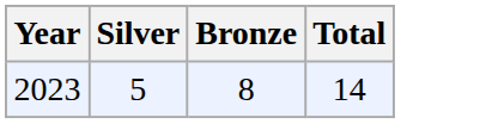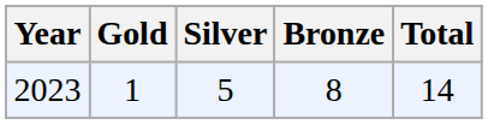+ column: Gold | 1
